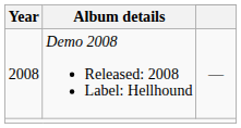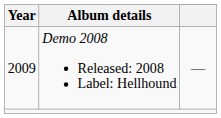Demo 2008 Released: 2008 Label: Hellhound | Year: 2008 -> 2009
